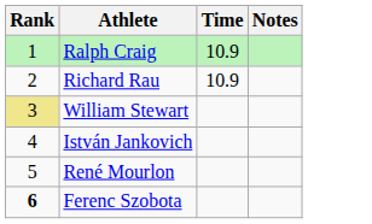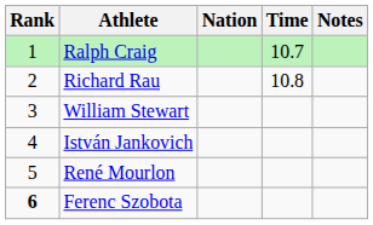+ column: Nation
Ralph Craig | Time: 10.9 -> 10.7
Richard Rau | Time: 10.9 -> 10.8
William Stewart | Rank: khaki background -> no background
